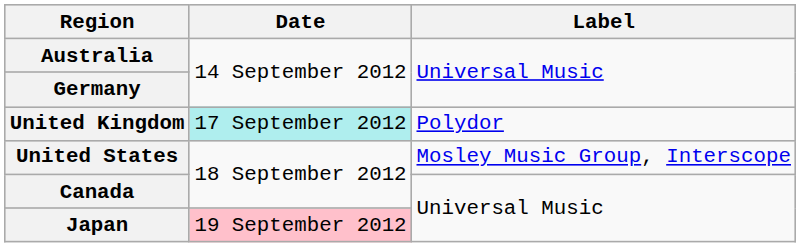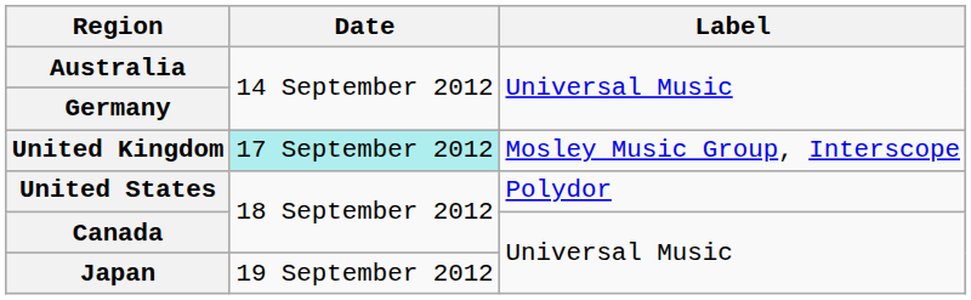United Kingdom | Label: Polydor -> Mosley Music Group, Interscope
United States | Label: Mosley Music Group, Interscope -> Polydor
Japan | Date: pink background -> no background
